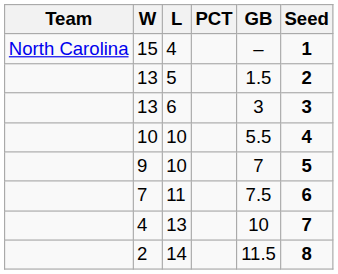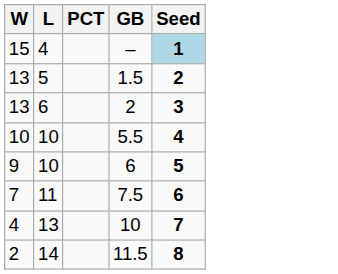- column: Team | North Carolina
15 | Seed: no background -> lightblue background
13 / 6 | GB: 3 -> 2
9 | GB: 7 -> 6
